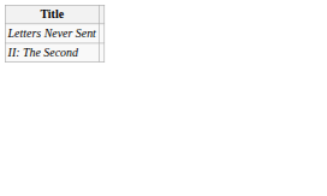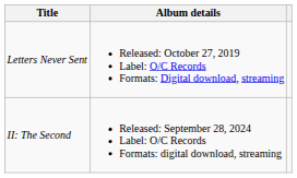+ column: Album details | Released: October 27, 2019 Label: O/C Records Formats: Digital download, streaming | Released: September 28, 2024 Label: O/C Records Formats: digital download, streaming
